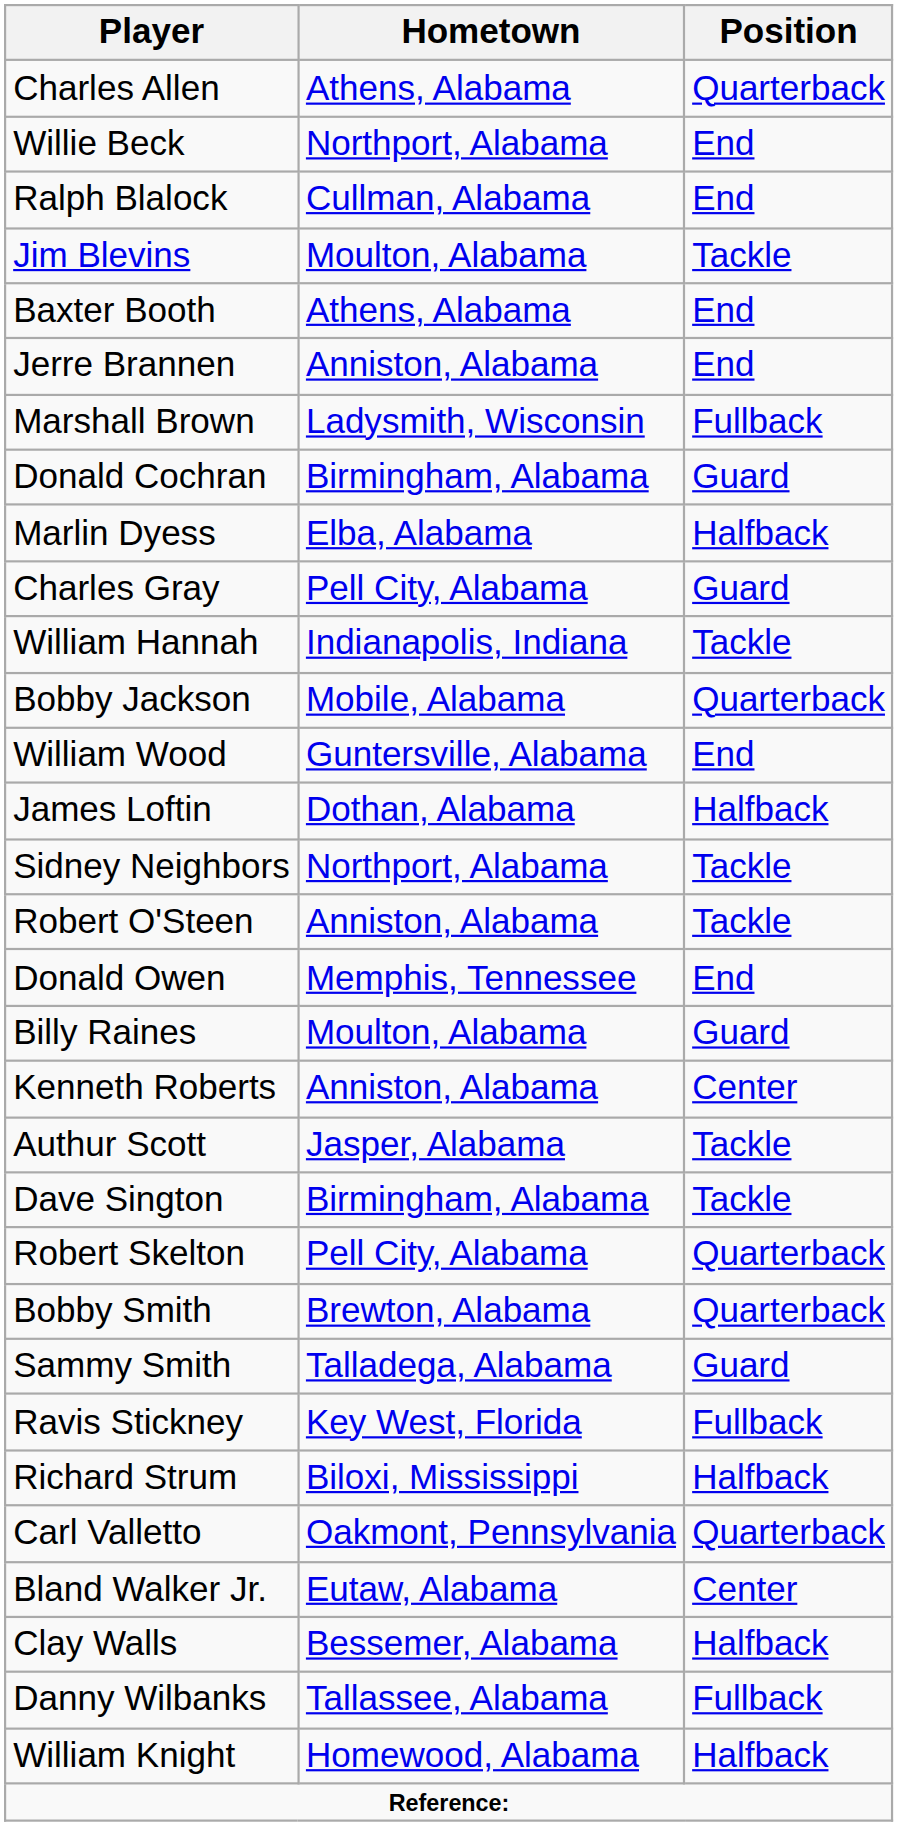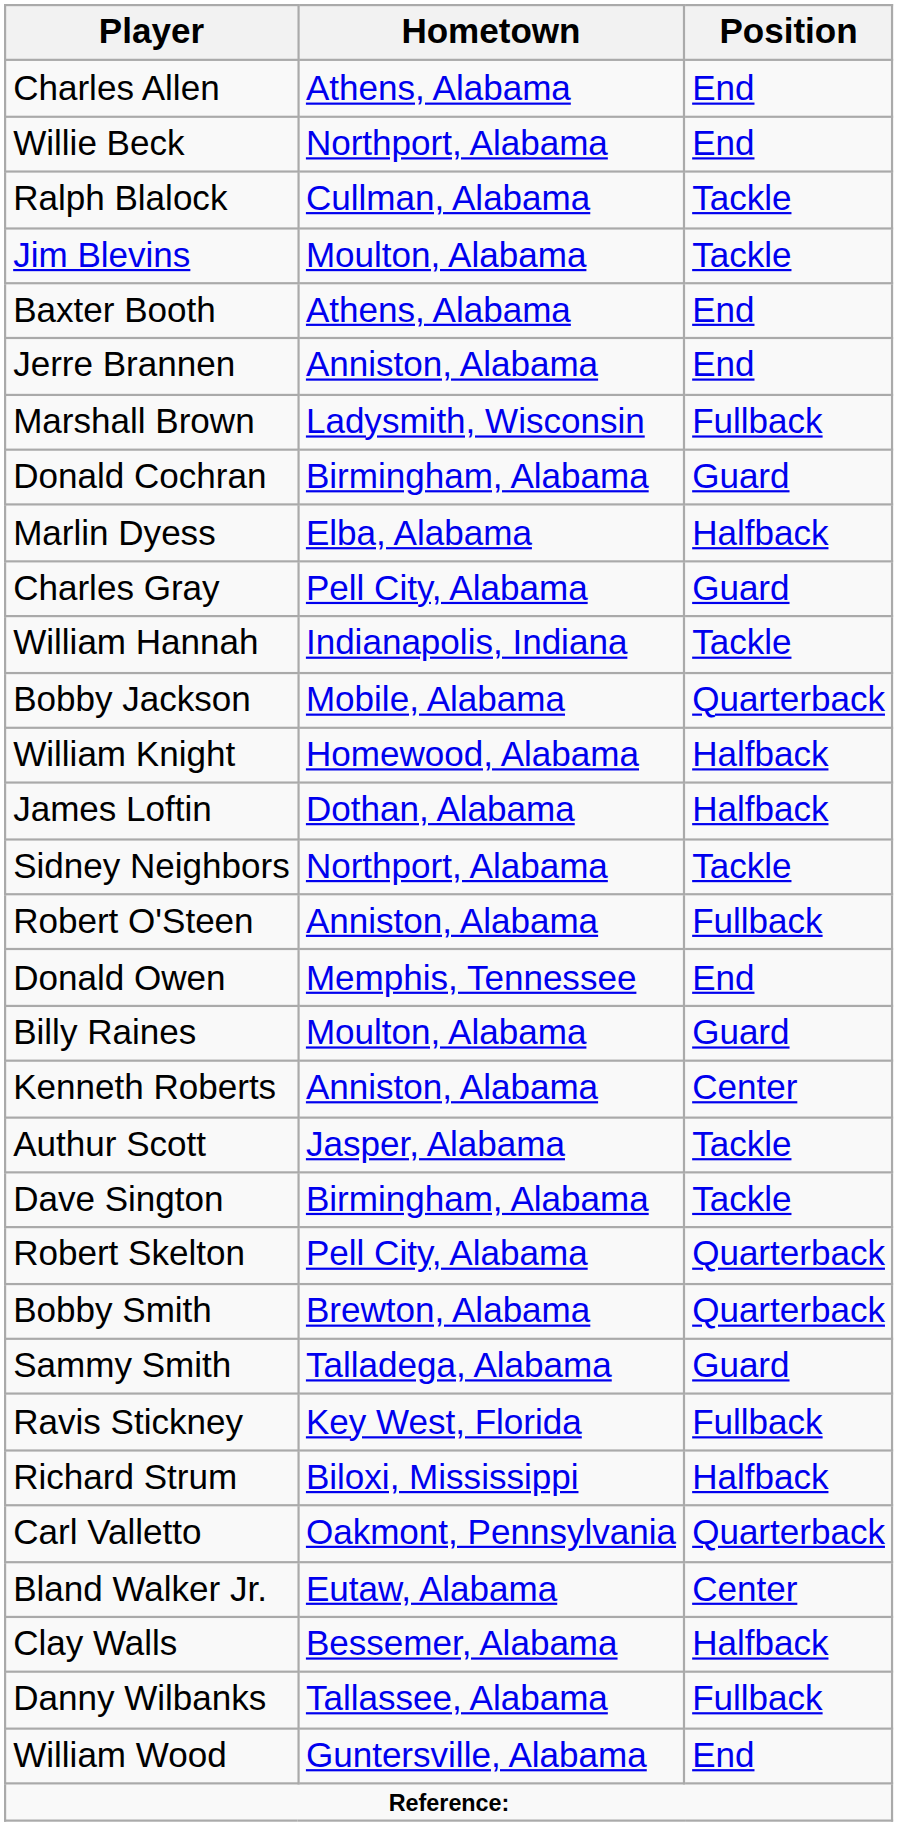Charles Allen | Position: Quarterback -> End
Ralph Blalock | Position: End -> Tackle
rows swapped: William Knight <-> William Wood
Robert O'Steen | Position: Tackle -> Fullback
